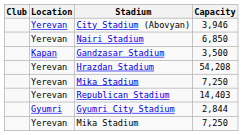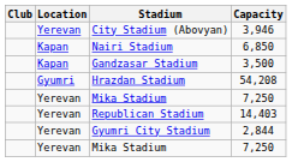Nairi Stadium | Location: Yerevan -> Kapan
Hrazdan Stadium | Location: Yerevan -> Gyumri
Gyumri City Stadium | Location: Gyumri -> Yerevan
